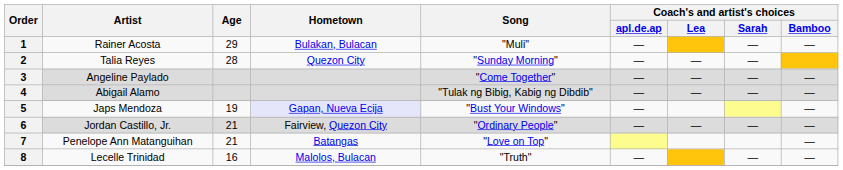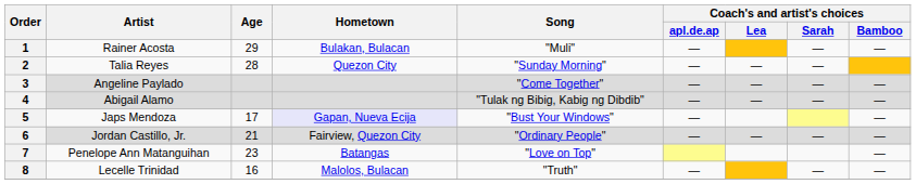5 | Age: 19 -> 17
7 | Age: 21 -> 23
